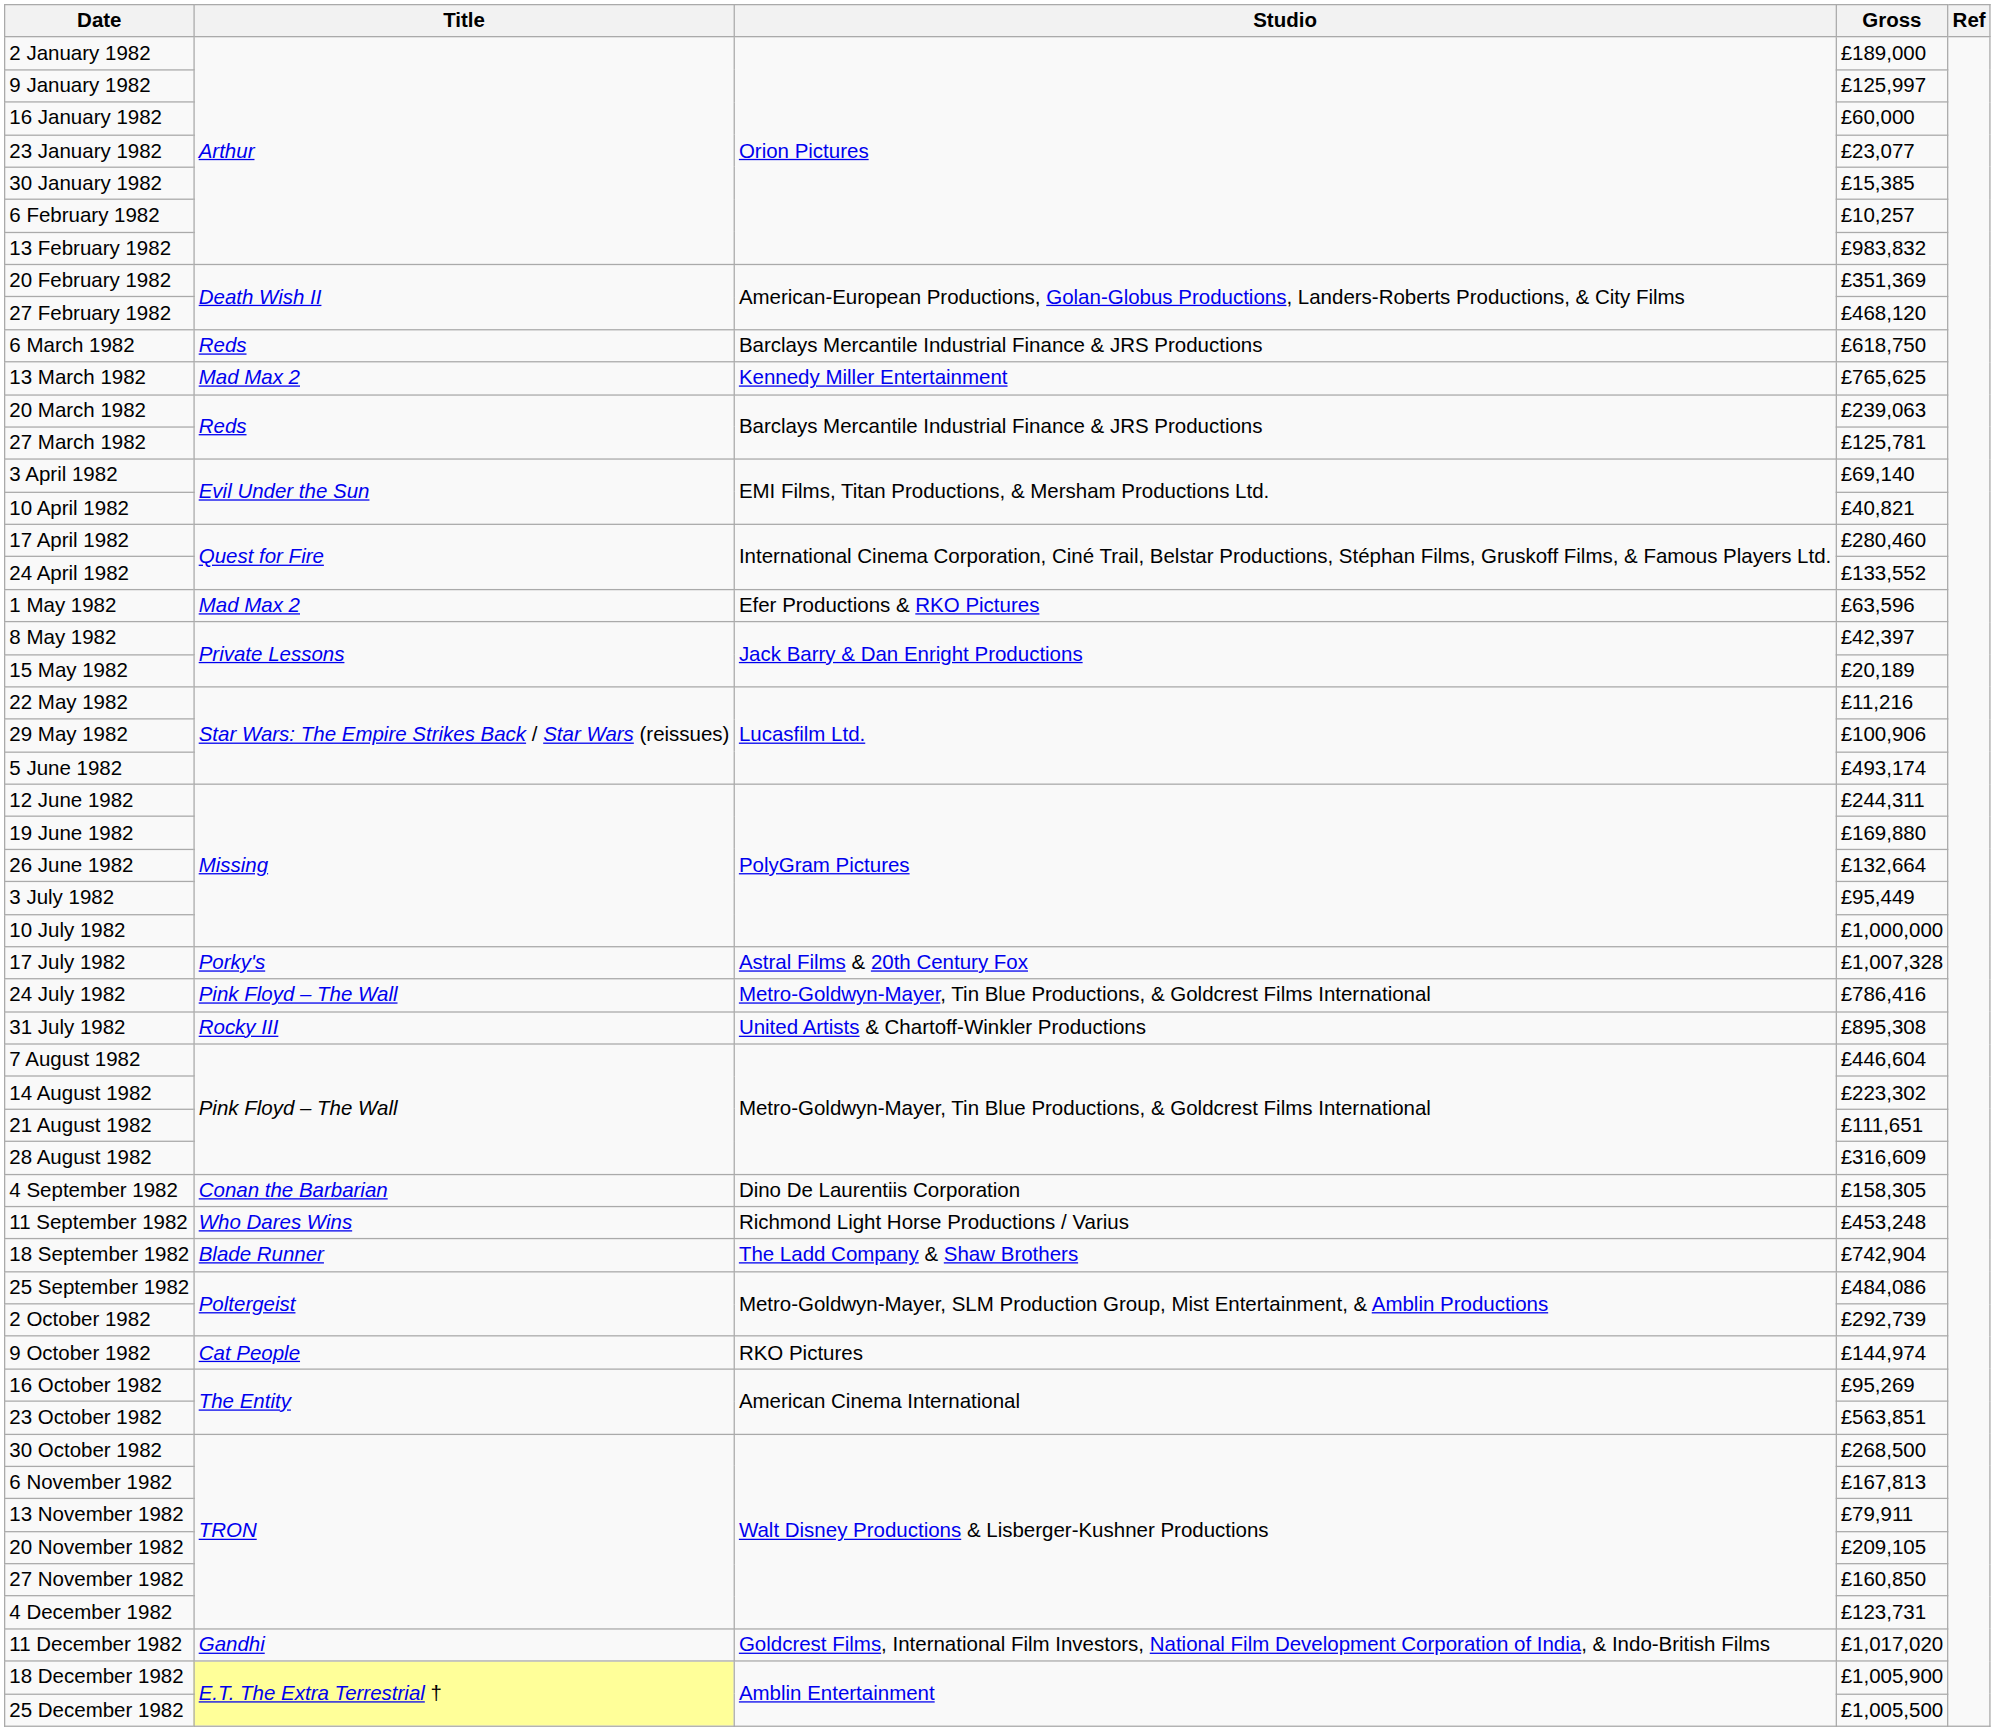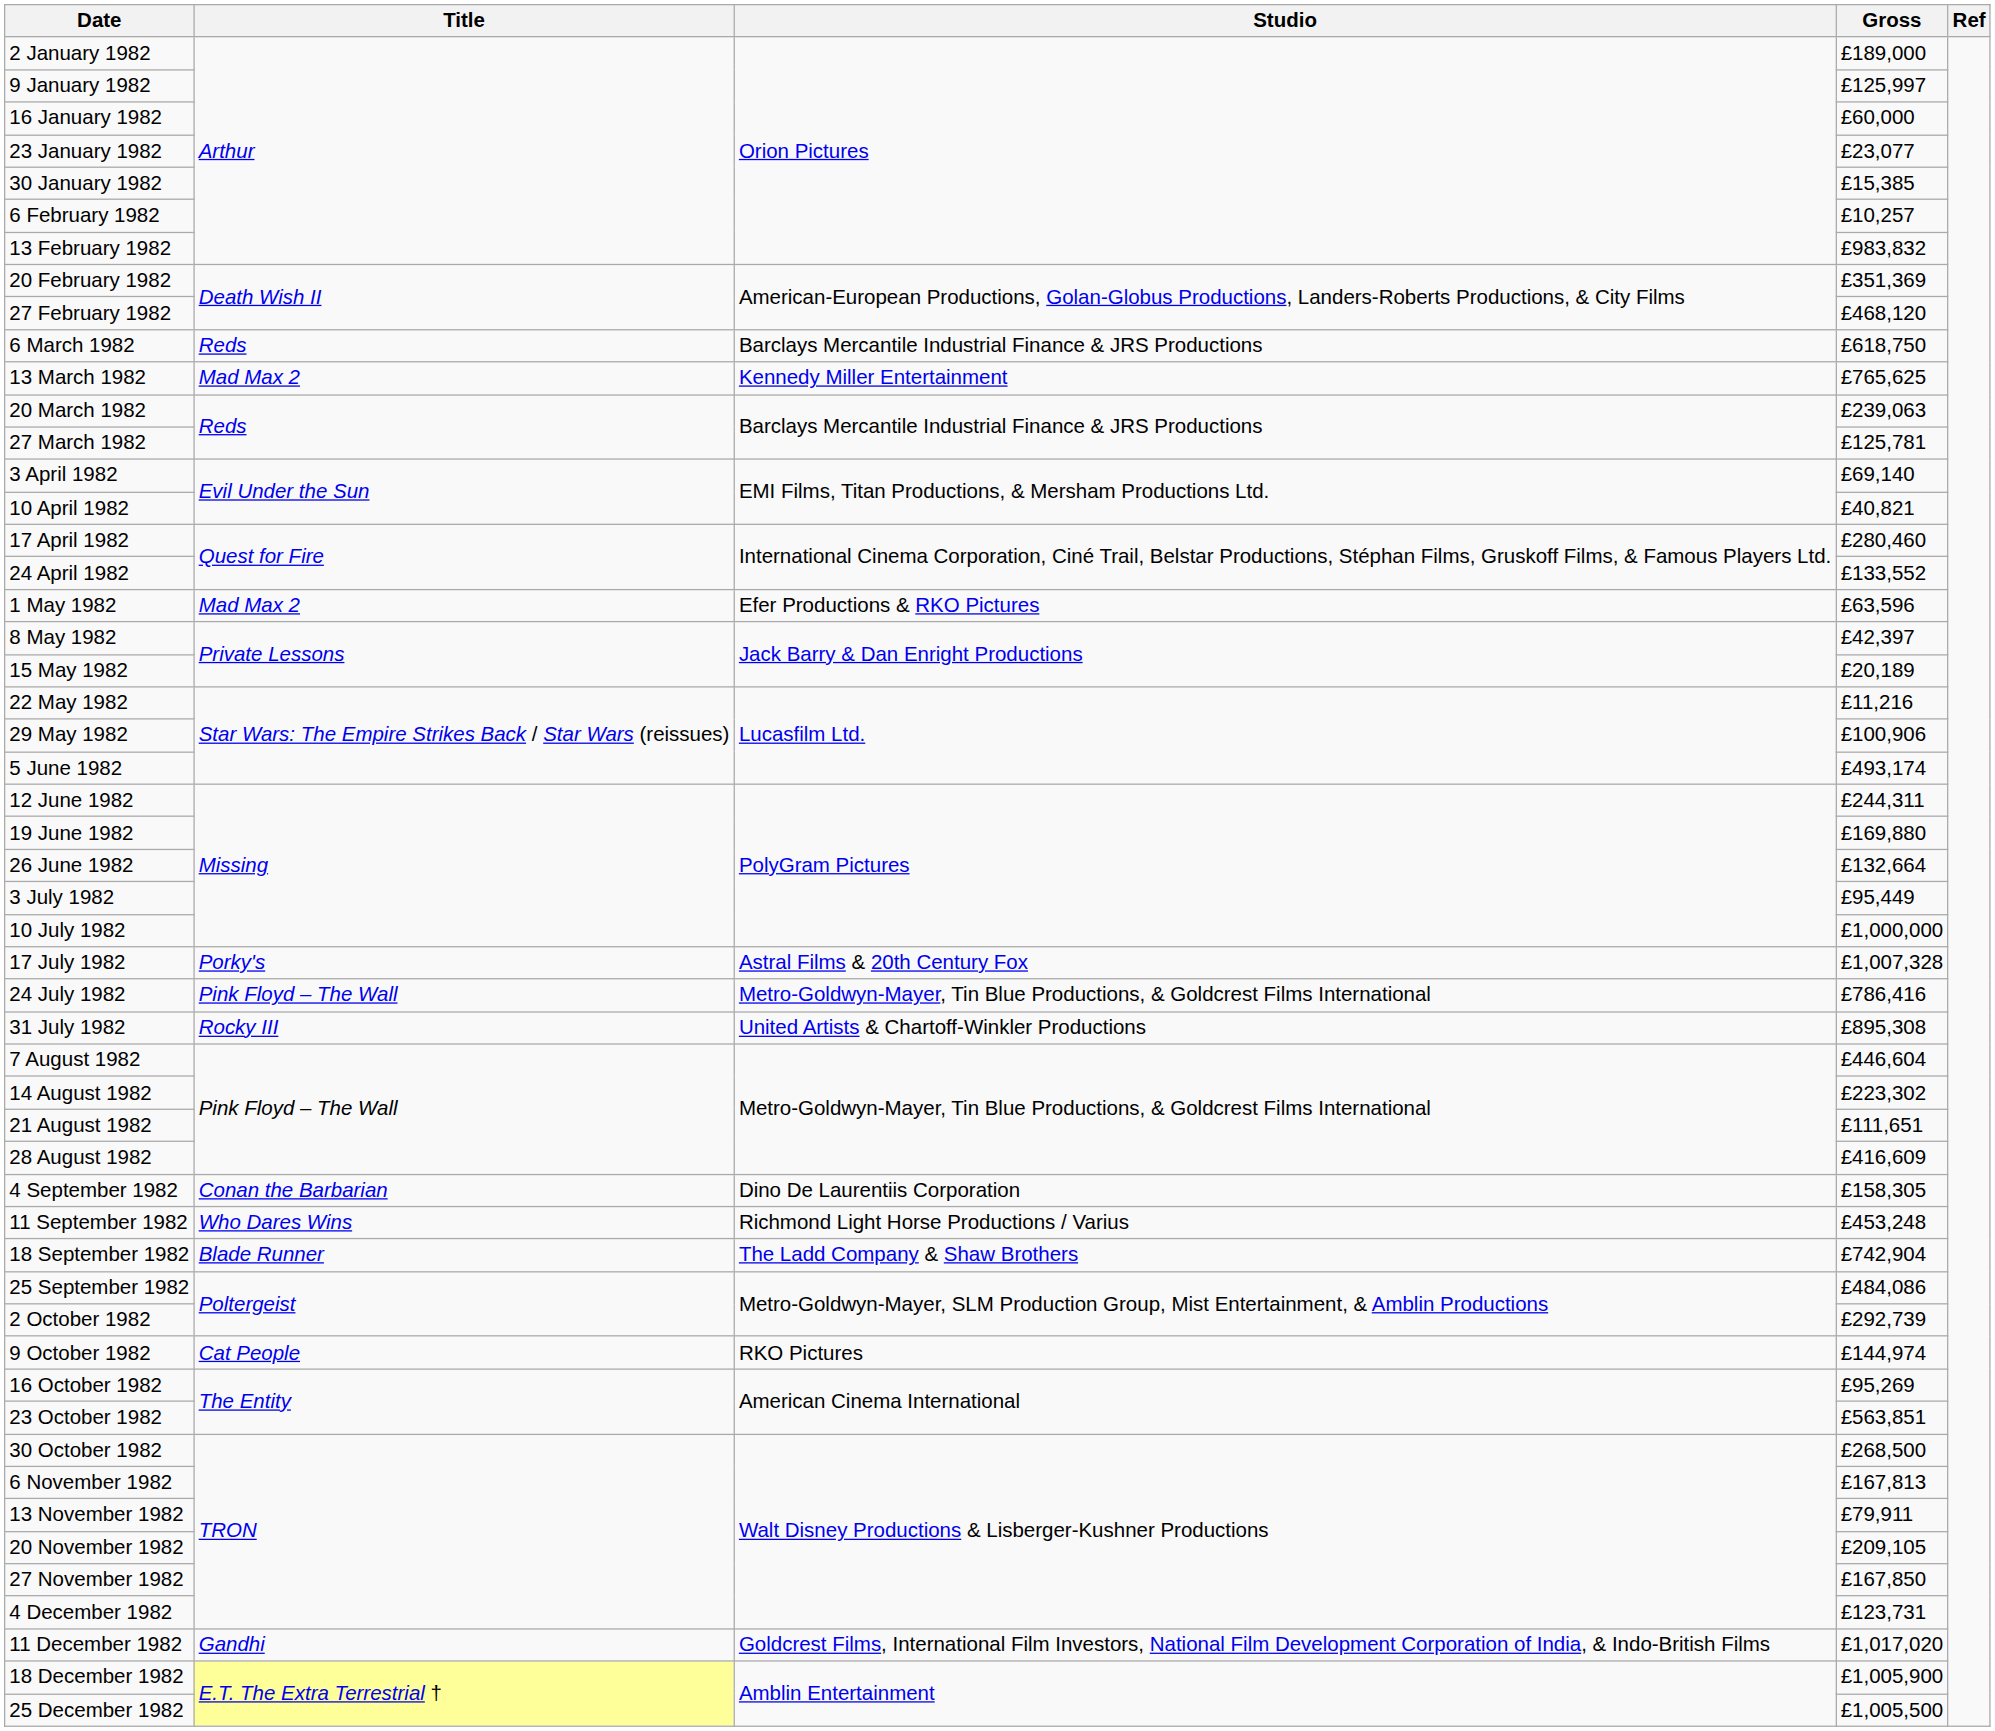28 August 1982 | Gross: £316,609 -> £416,609
27 November 1982 | Gross: £160,850 -> £167,850
